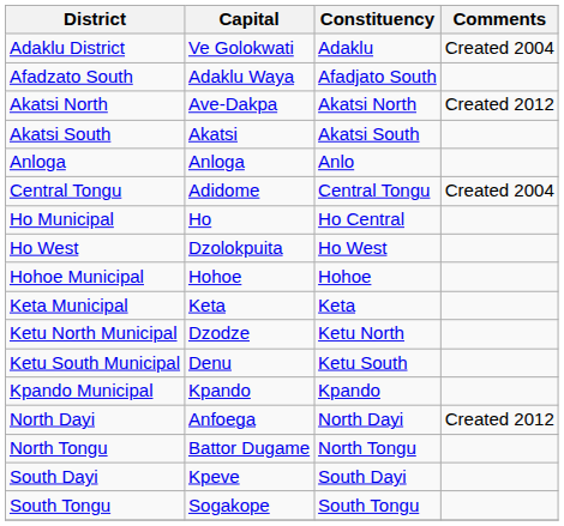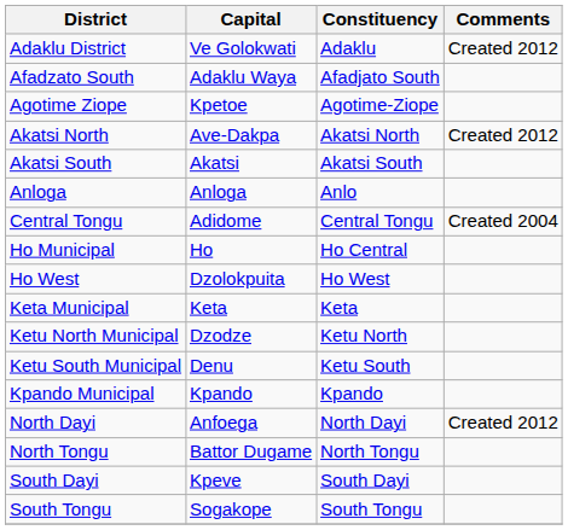Adaklu District | Comments: Created 2004 -> Created 2012
+ row: Agotime Ziope | Kpetoe | Agotime-Ziope
- row: Hohoe Municipal | Hohoe | Hohoe
